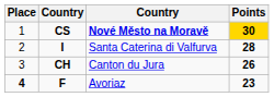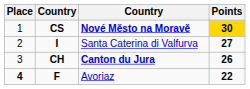I | Points: 28 -> 27
CH | column 3: normal -> bold
F | Points: 23 -> 22
